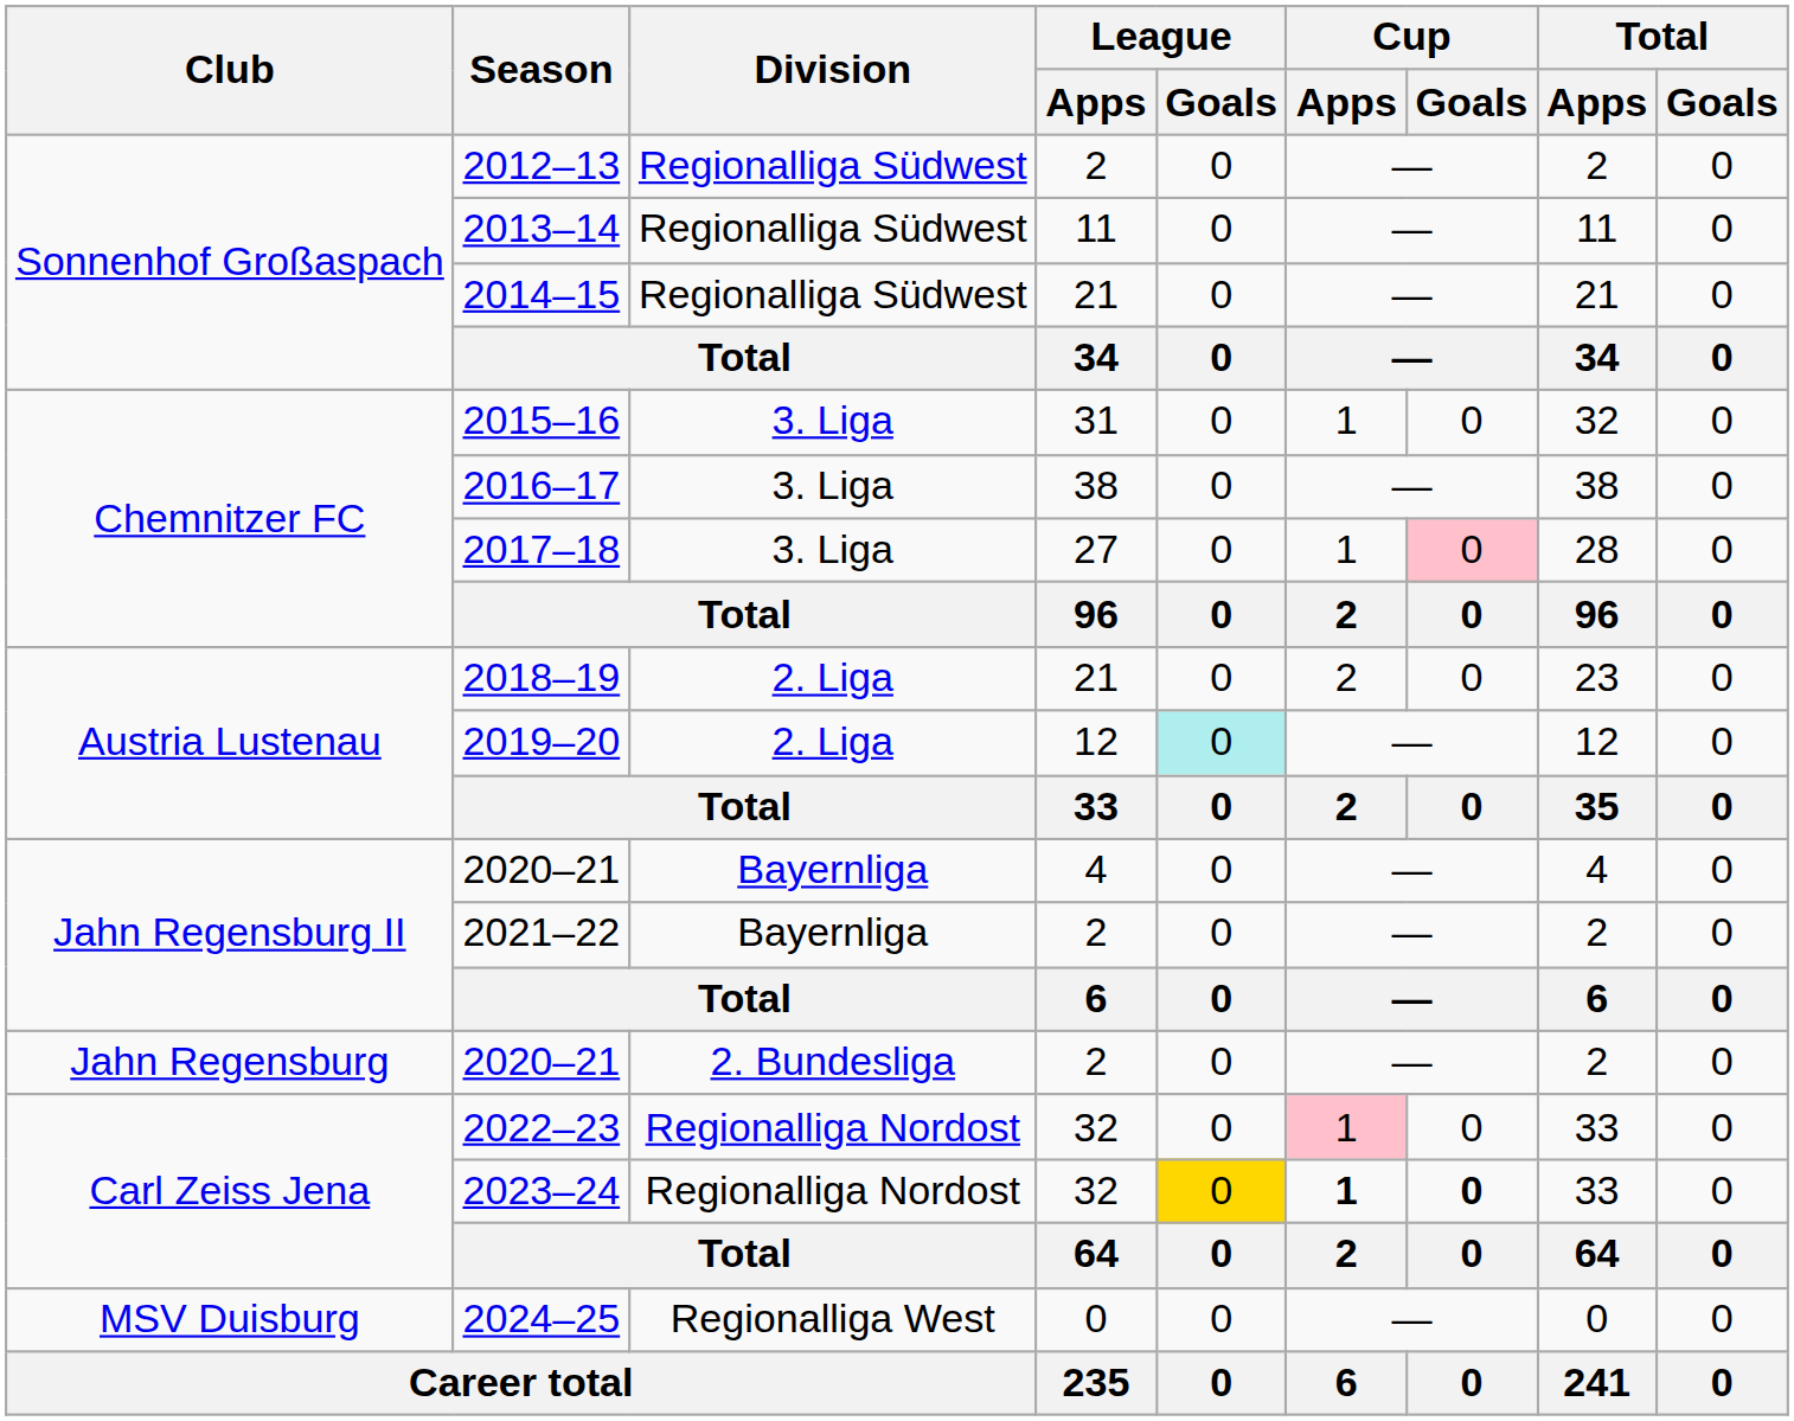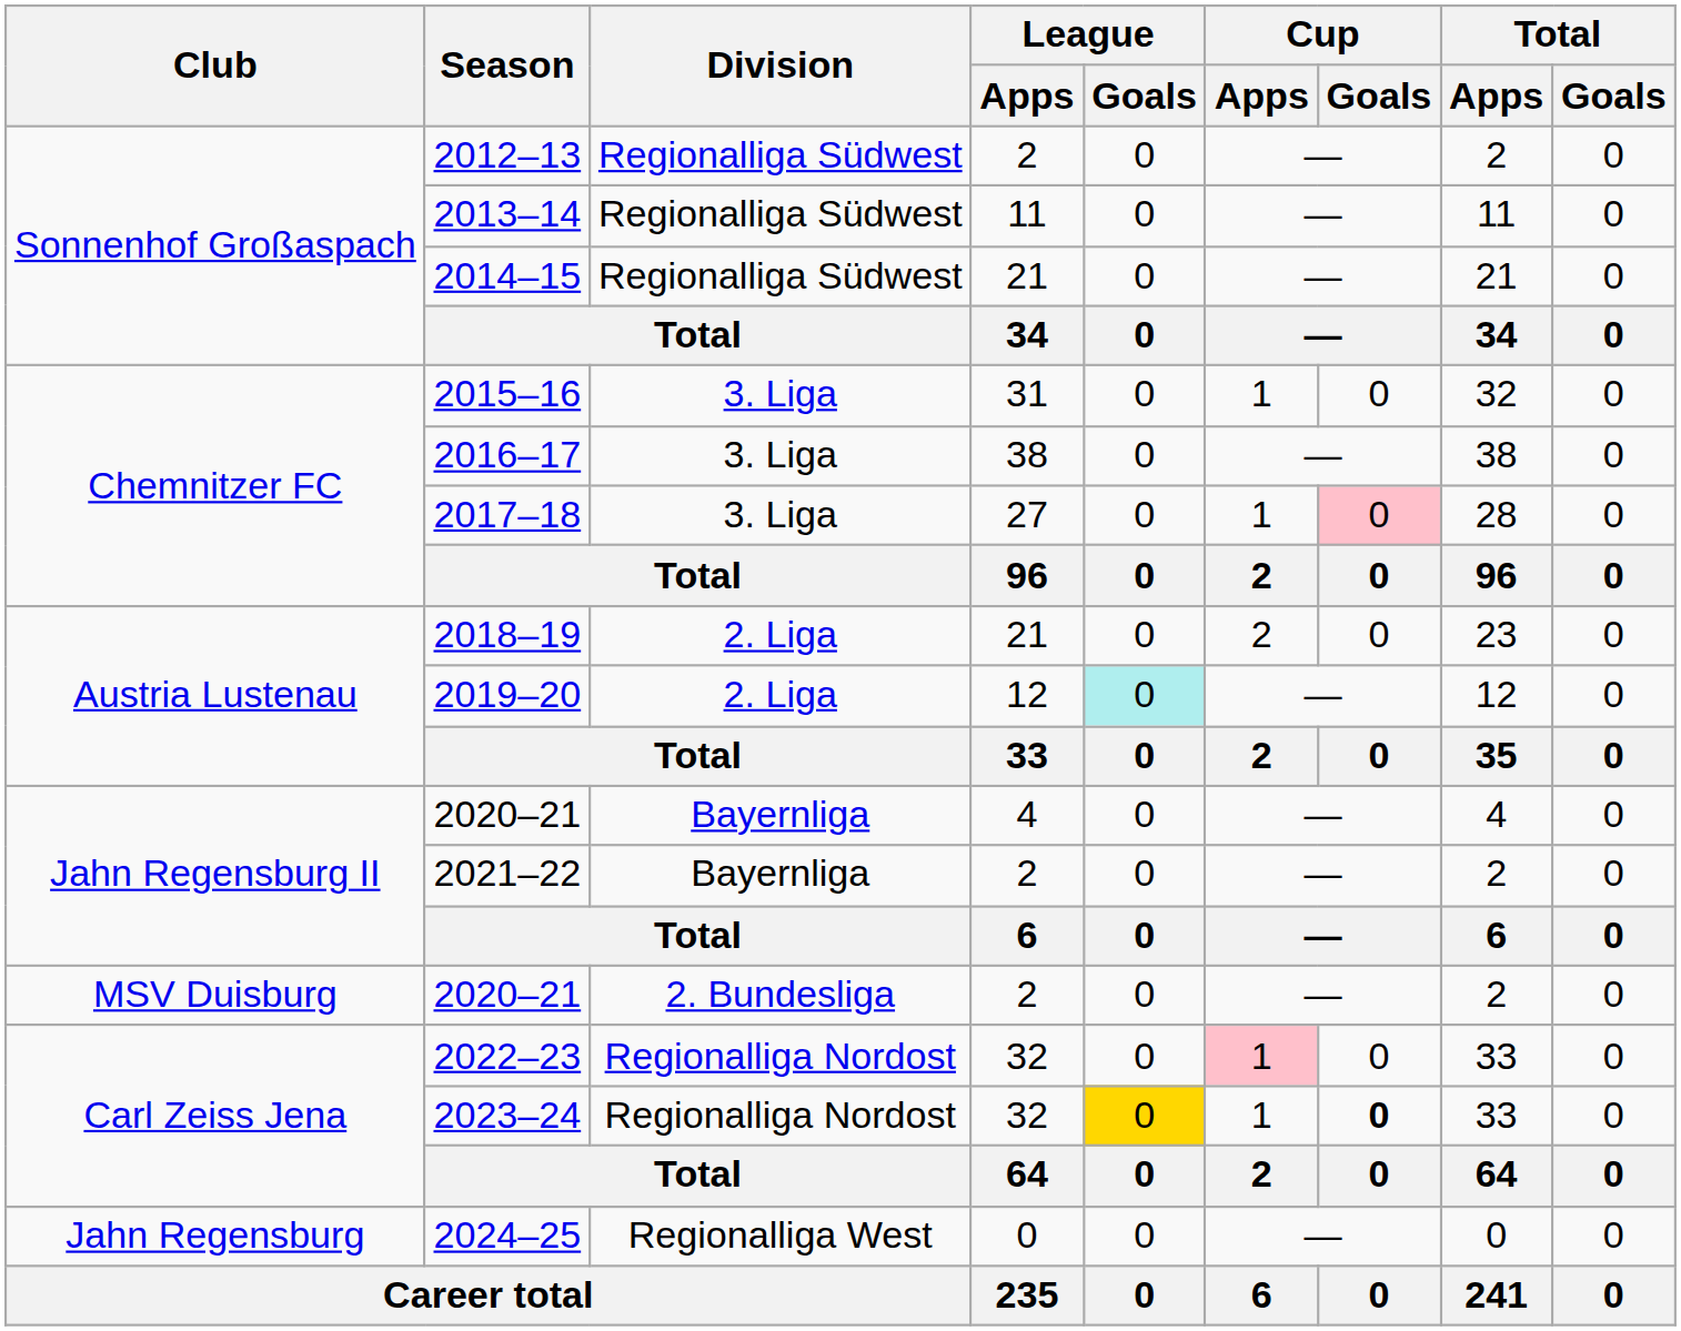2020–21 / 2 | Club: Jahn Regensburg -> MSV Duisburg
2023–24 | Cup / Apps: bold -> normal
2024–25 | Club: MSV Duisburg -> Jahn Regensburg
